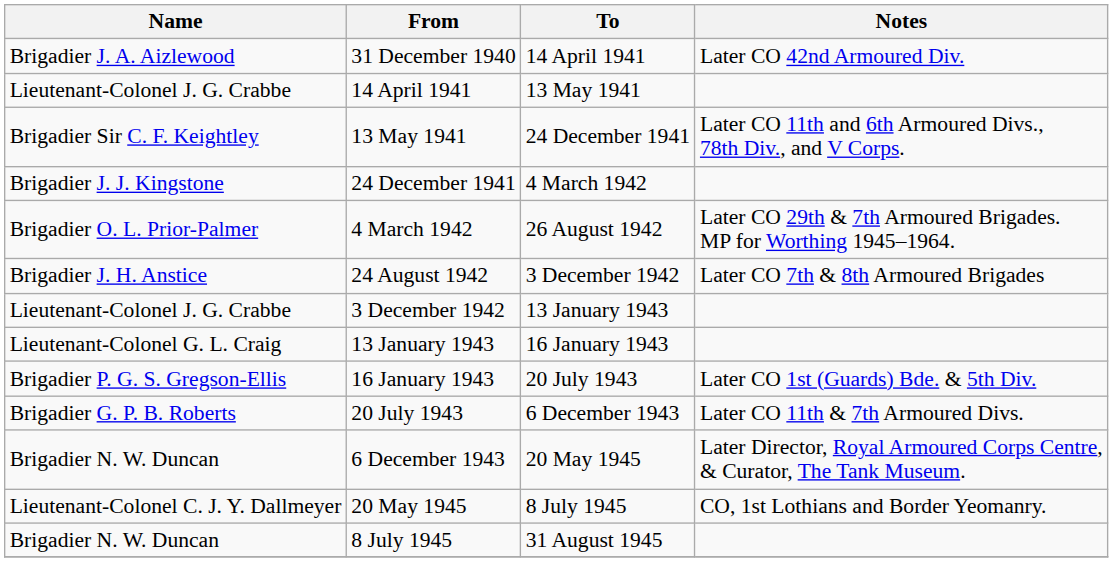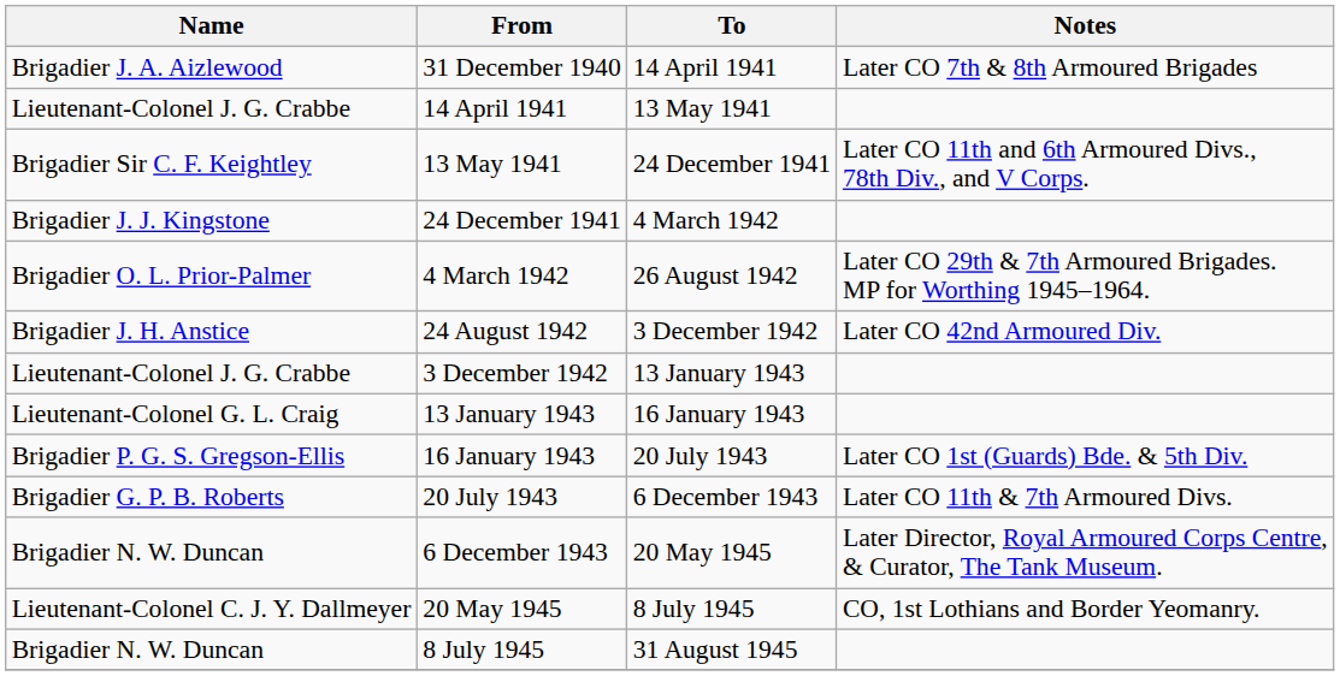31 December 1940 | Notes: Later CO 42nd Armoured Div. -> Later CO 7th & 8th Armoured Brigades
24 August 1942 | Notes: Later CO 7th & 8th Armoured Brigades -> Later CO 42nd Armoured Div.
